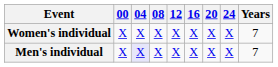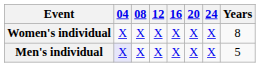- column: 00 | X | X
Women's individual | Years: 7 -> 8
Men's individual | Years: 7 -> 5
